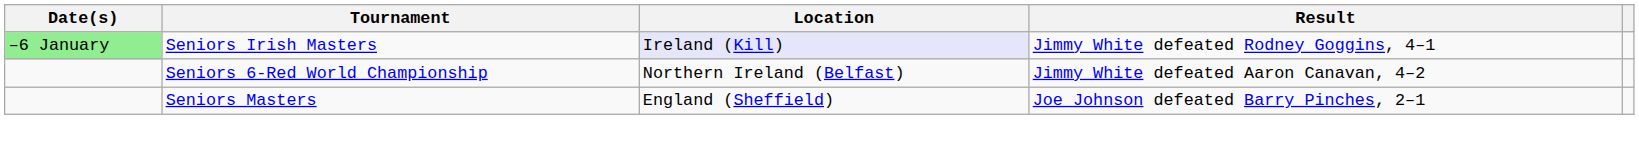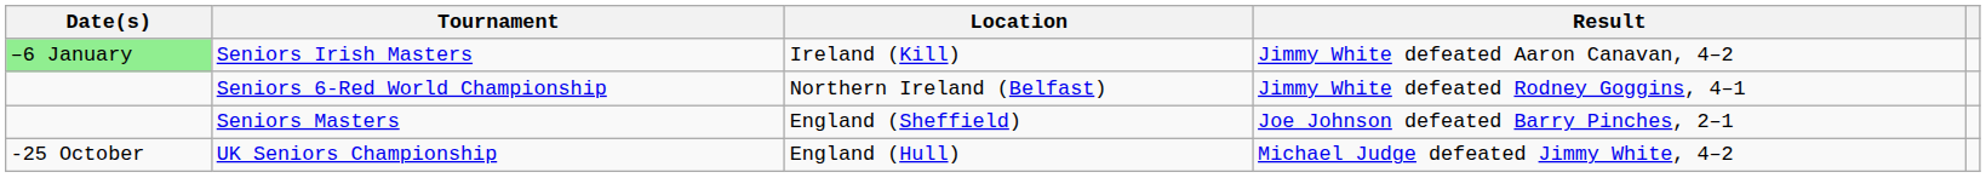Seniors Irish Masters | Location: lavender background -> no background
Seniors Irish Masters | Result: Jimmy White defeated Rodney Goggins, 4–1 -> Jimmy White defeated Aaron Canavan, 4–2
Seniors 6-Red World Championship | Result: Jimmy White defeated Aaron Canavan, 4–2 -> Jimmy White defeated Rodney Goggins, 4–1
+ row: -25 October | UK Seniors Championship | England (Hull) | Michael Judge defeated Jimmy White, 4–2
